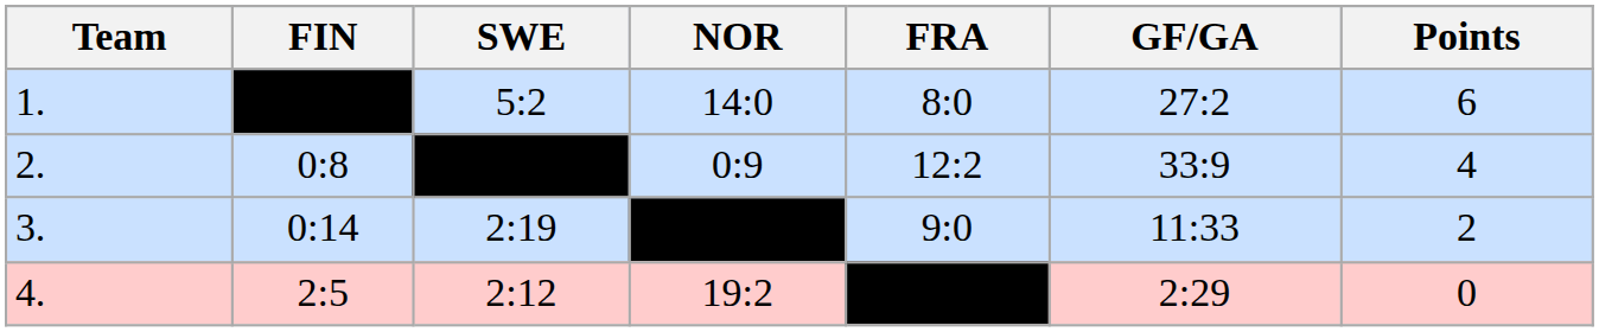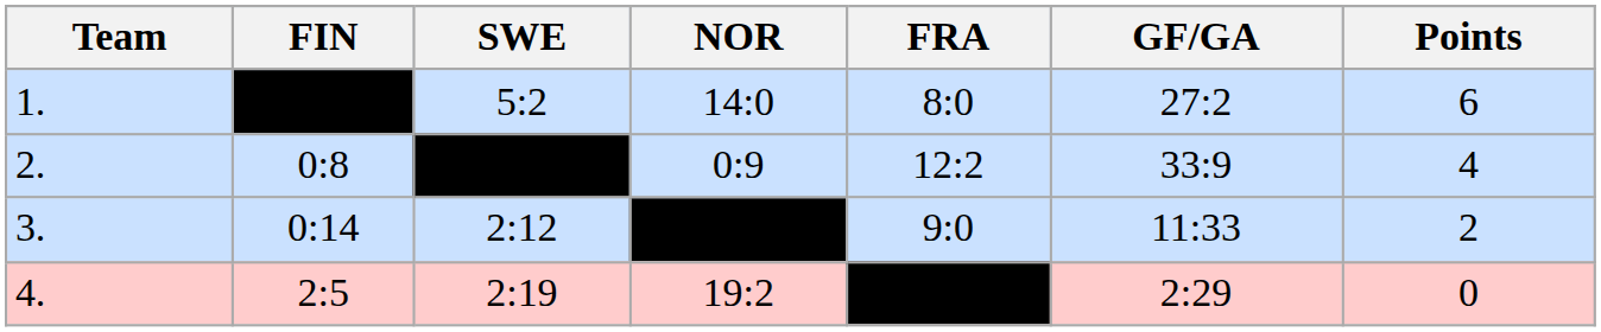3. | SWE: 2:19 -> 2:12
4. | SWE: 2:12 -> 2:19
